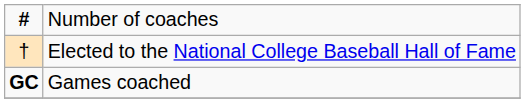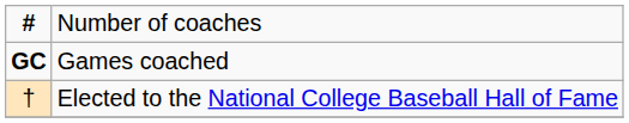rows swapped: GC <-> †
